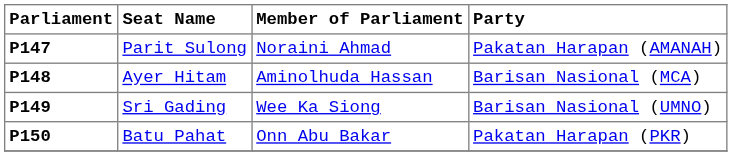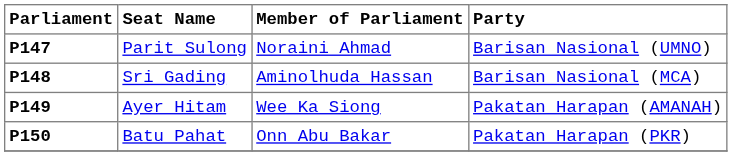P147 | Party: Pakatan Harapan (AMANAH) -> Barisan Nasional (UMNO)
P148 | Seat Name: Ayer Hitam -> Sri Gading
P149 | Seat Name: Sri Gading -> Ayer Hitam
P149 | Party: Barisan Nasional (UMNO) -> Pakatan Harapan (AMANAH)
